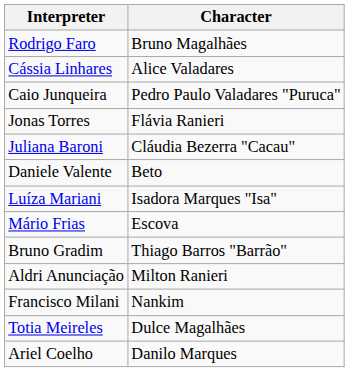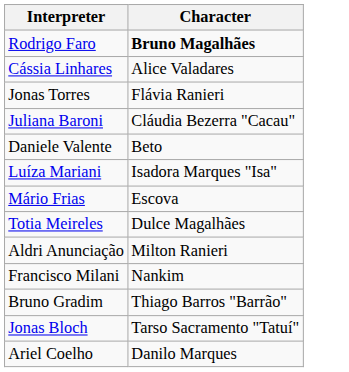Rodrigo Faro | Character: normal -> bold
- row: Caio Junqueira | Pedro Paulo Valadares "Puruca"
rows swapped: Bruno Gradim <-> Totia Meireles
+ row: Jonas Bloch | Tarso Sacramento "Tatuí"
